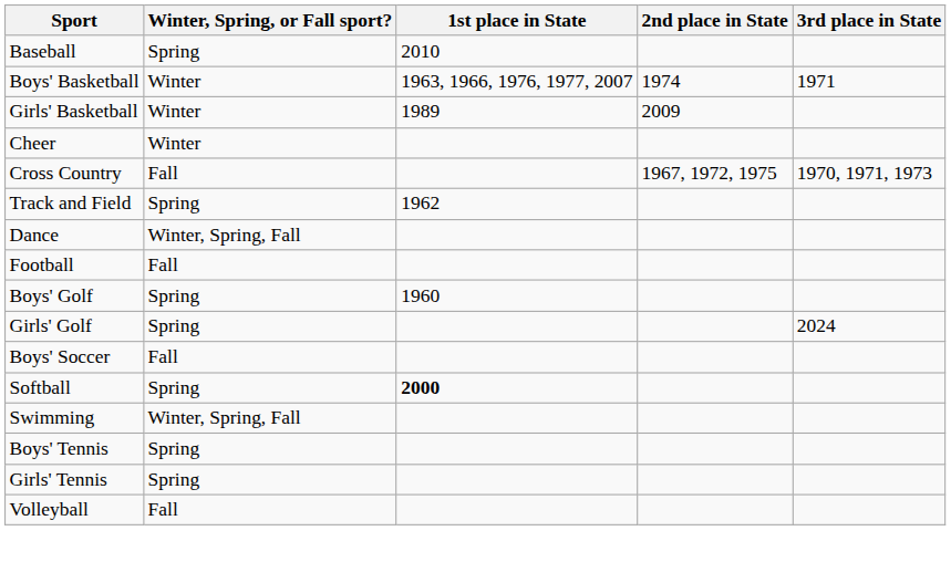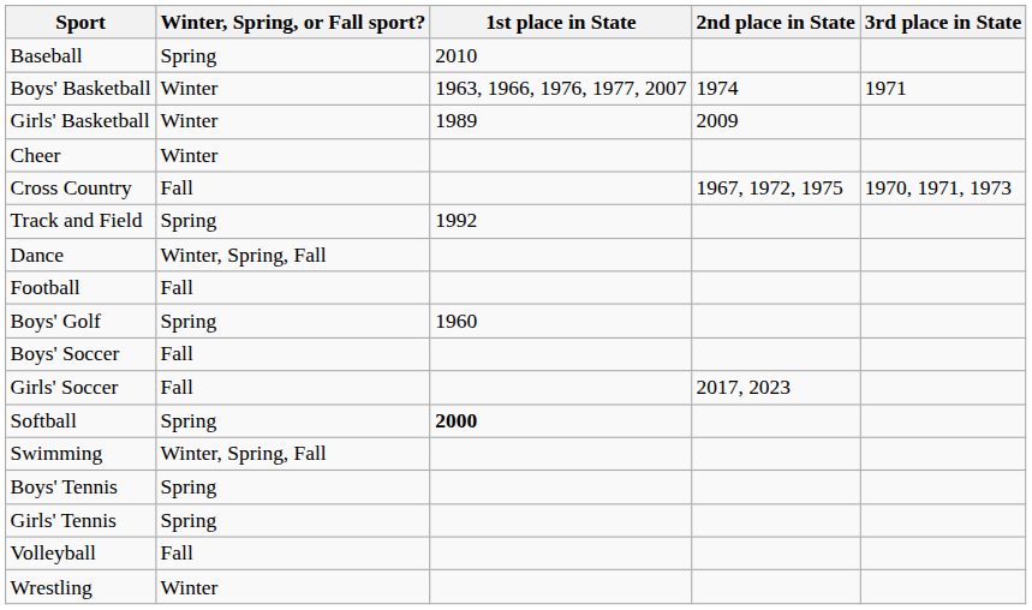Track and Field | 1st place in State: 1962 -> 1992
- row: Girls' Golf | Spring | 2024
+ row: Girls' Soccer | Fall | 2017, 2023
+ row: Wrestling | Winter
